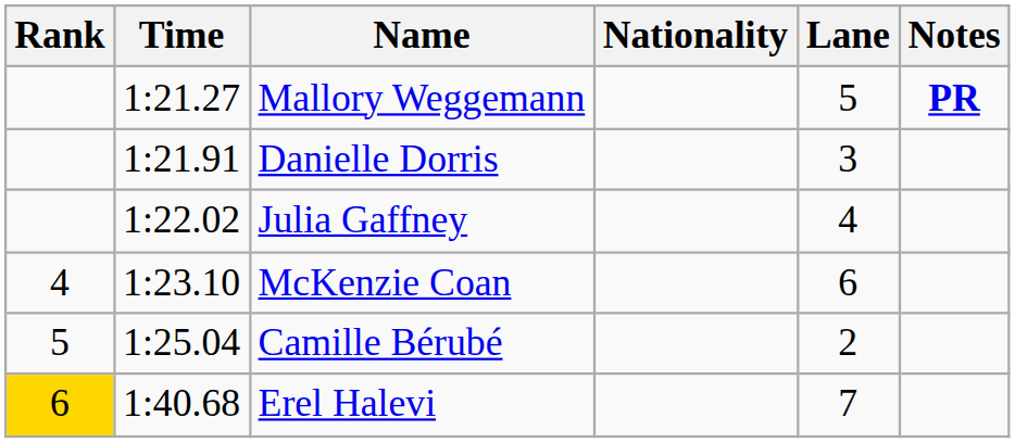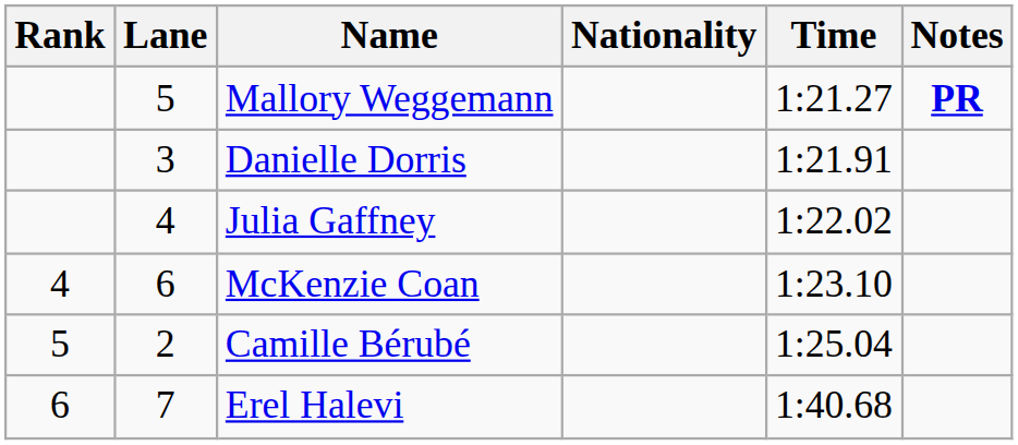columns swapped: Lane <-> Time
Erel Halevi | Rank: gold background -> no background
